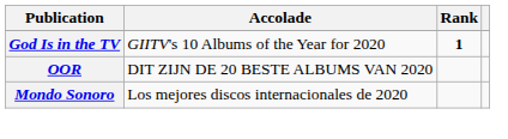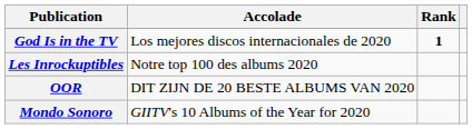God Is in the TV | Accolade: GIITV's 10 Albums of the Year for 2020 -> Los mejores discos internacionales de 2020
+ row: Les Inrockuptibles | Notre top 100 des albums 2020
Mondo Sonoro | Accolade: Los mejores discos internacionales de 2020 -> GIITV's 10 Albums of the Year for 2020
